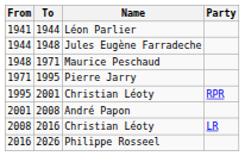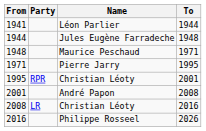columns swapped: To <-> Party
